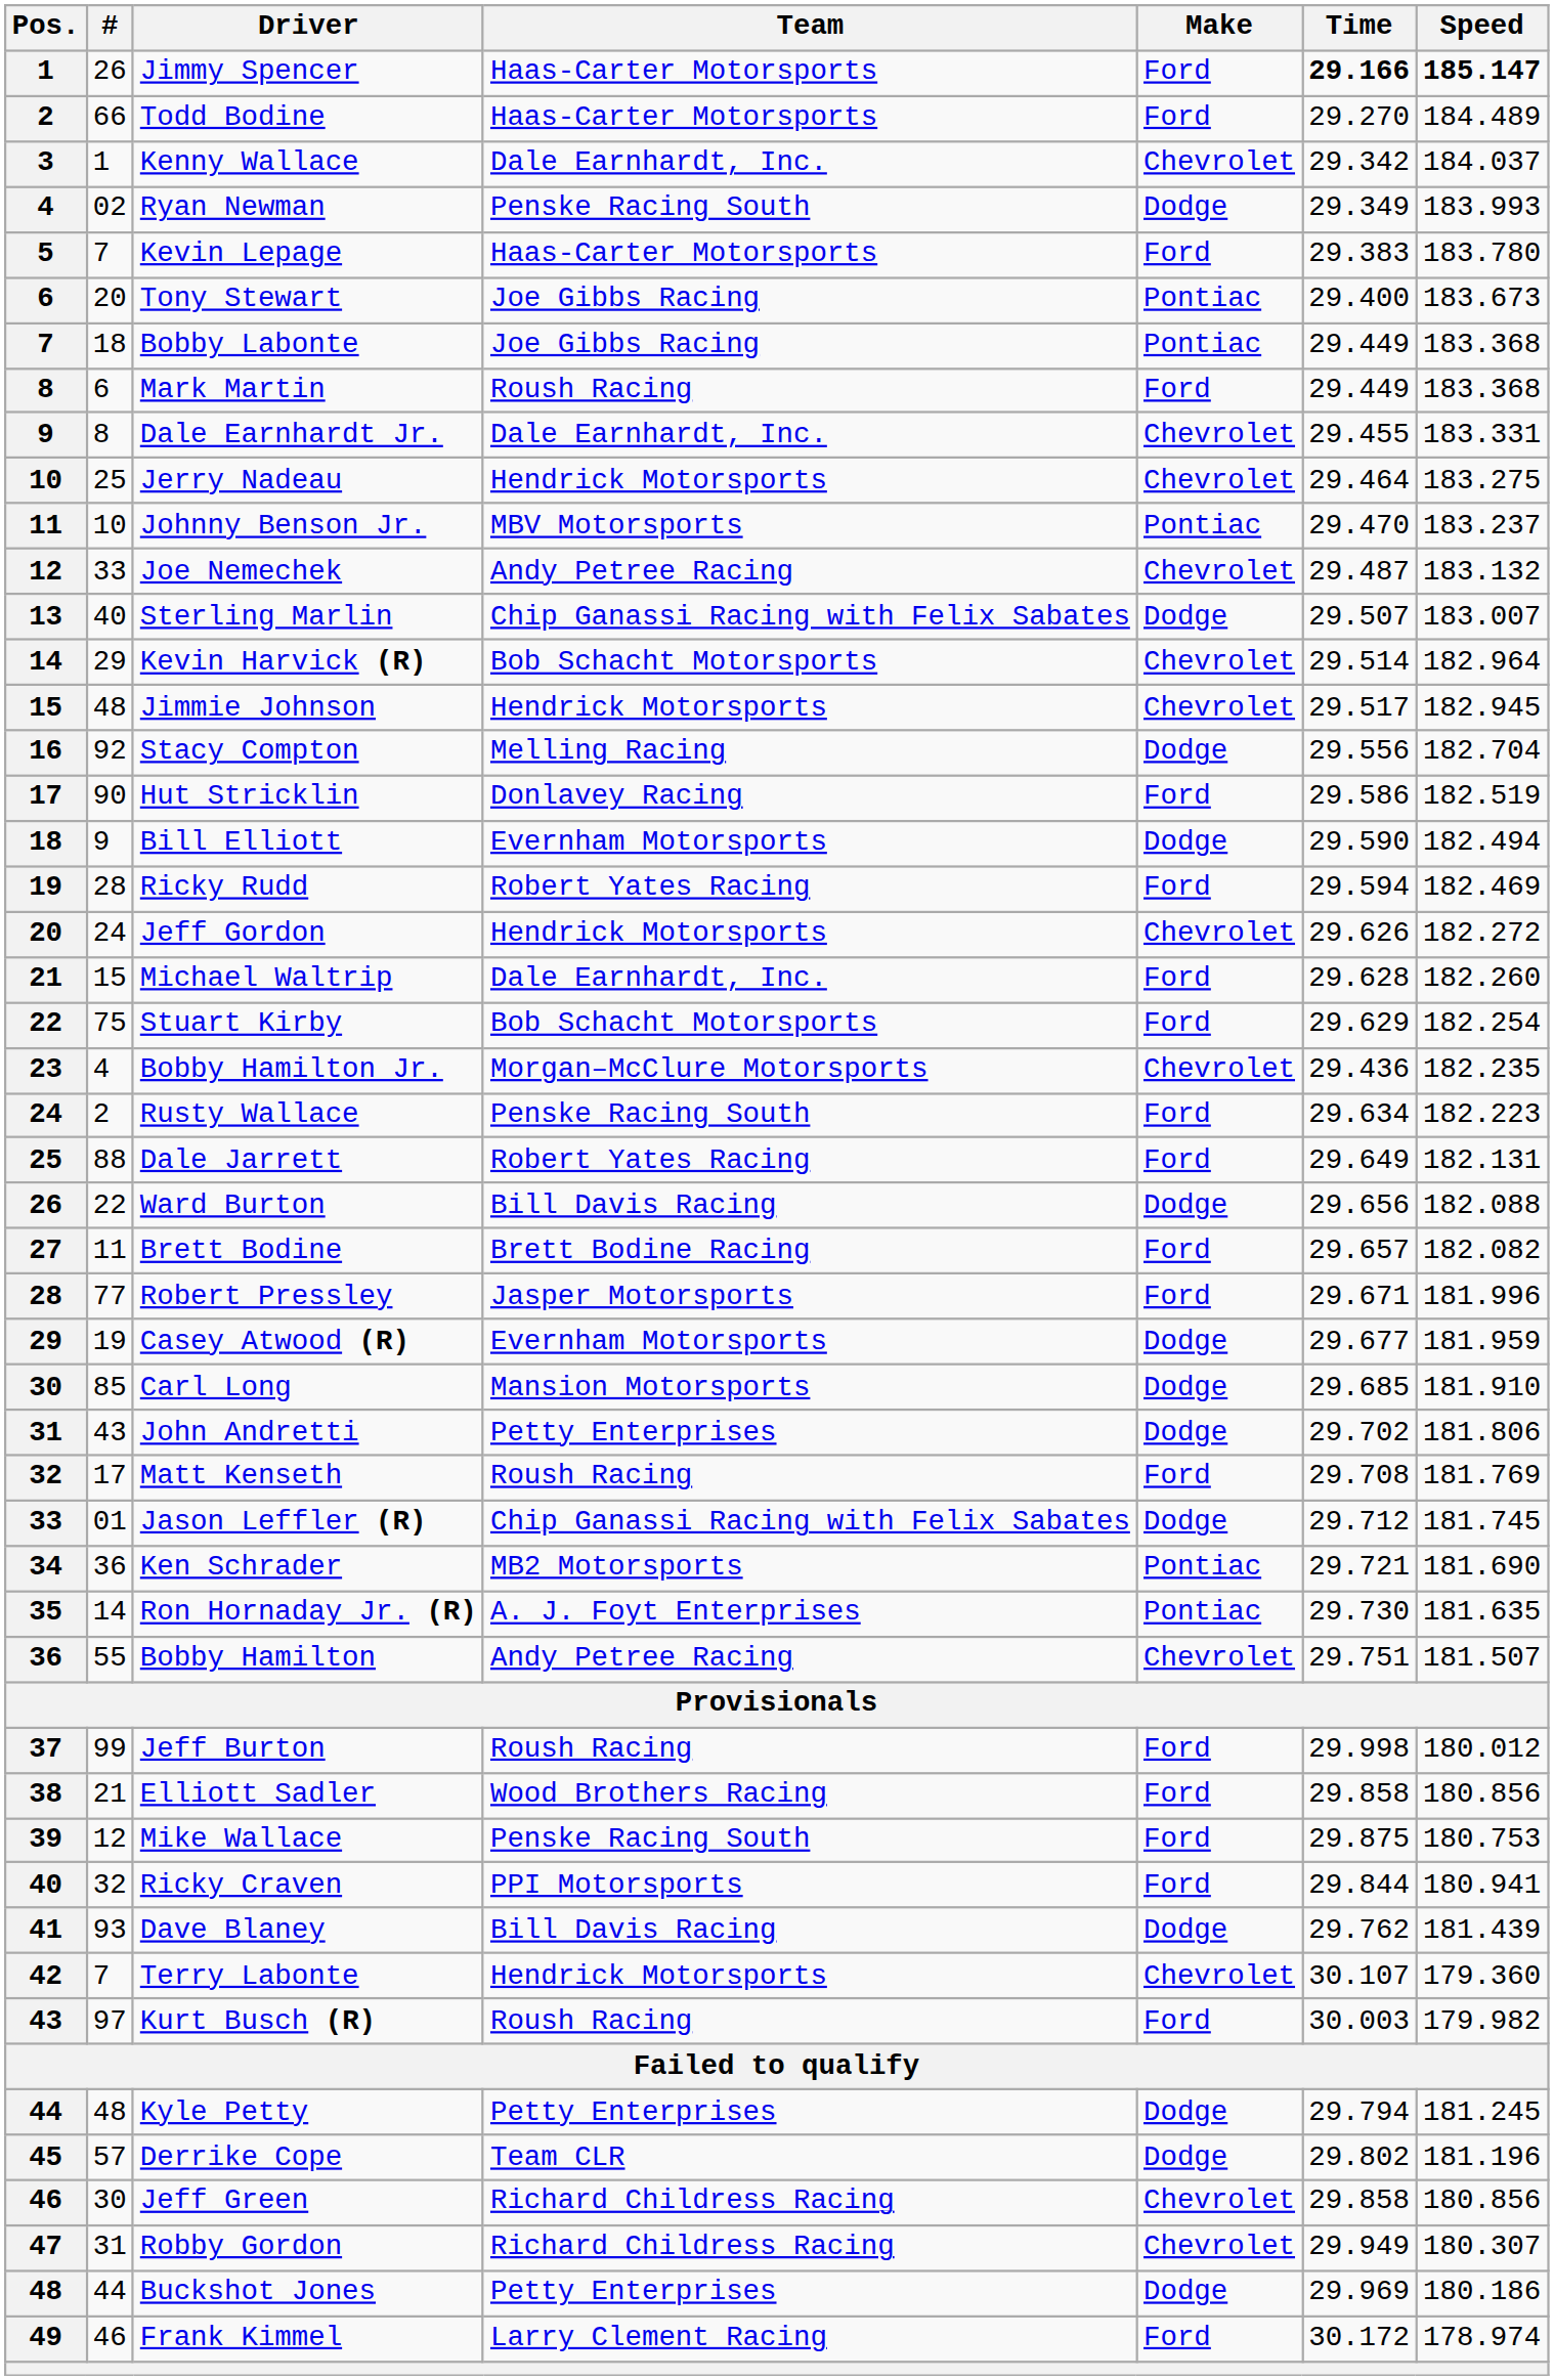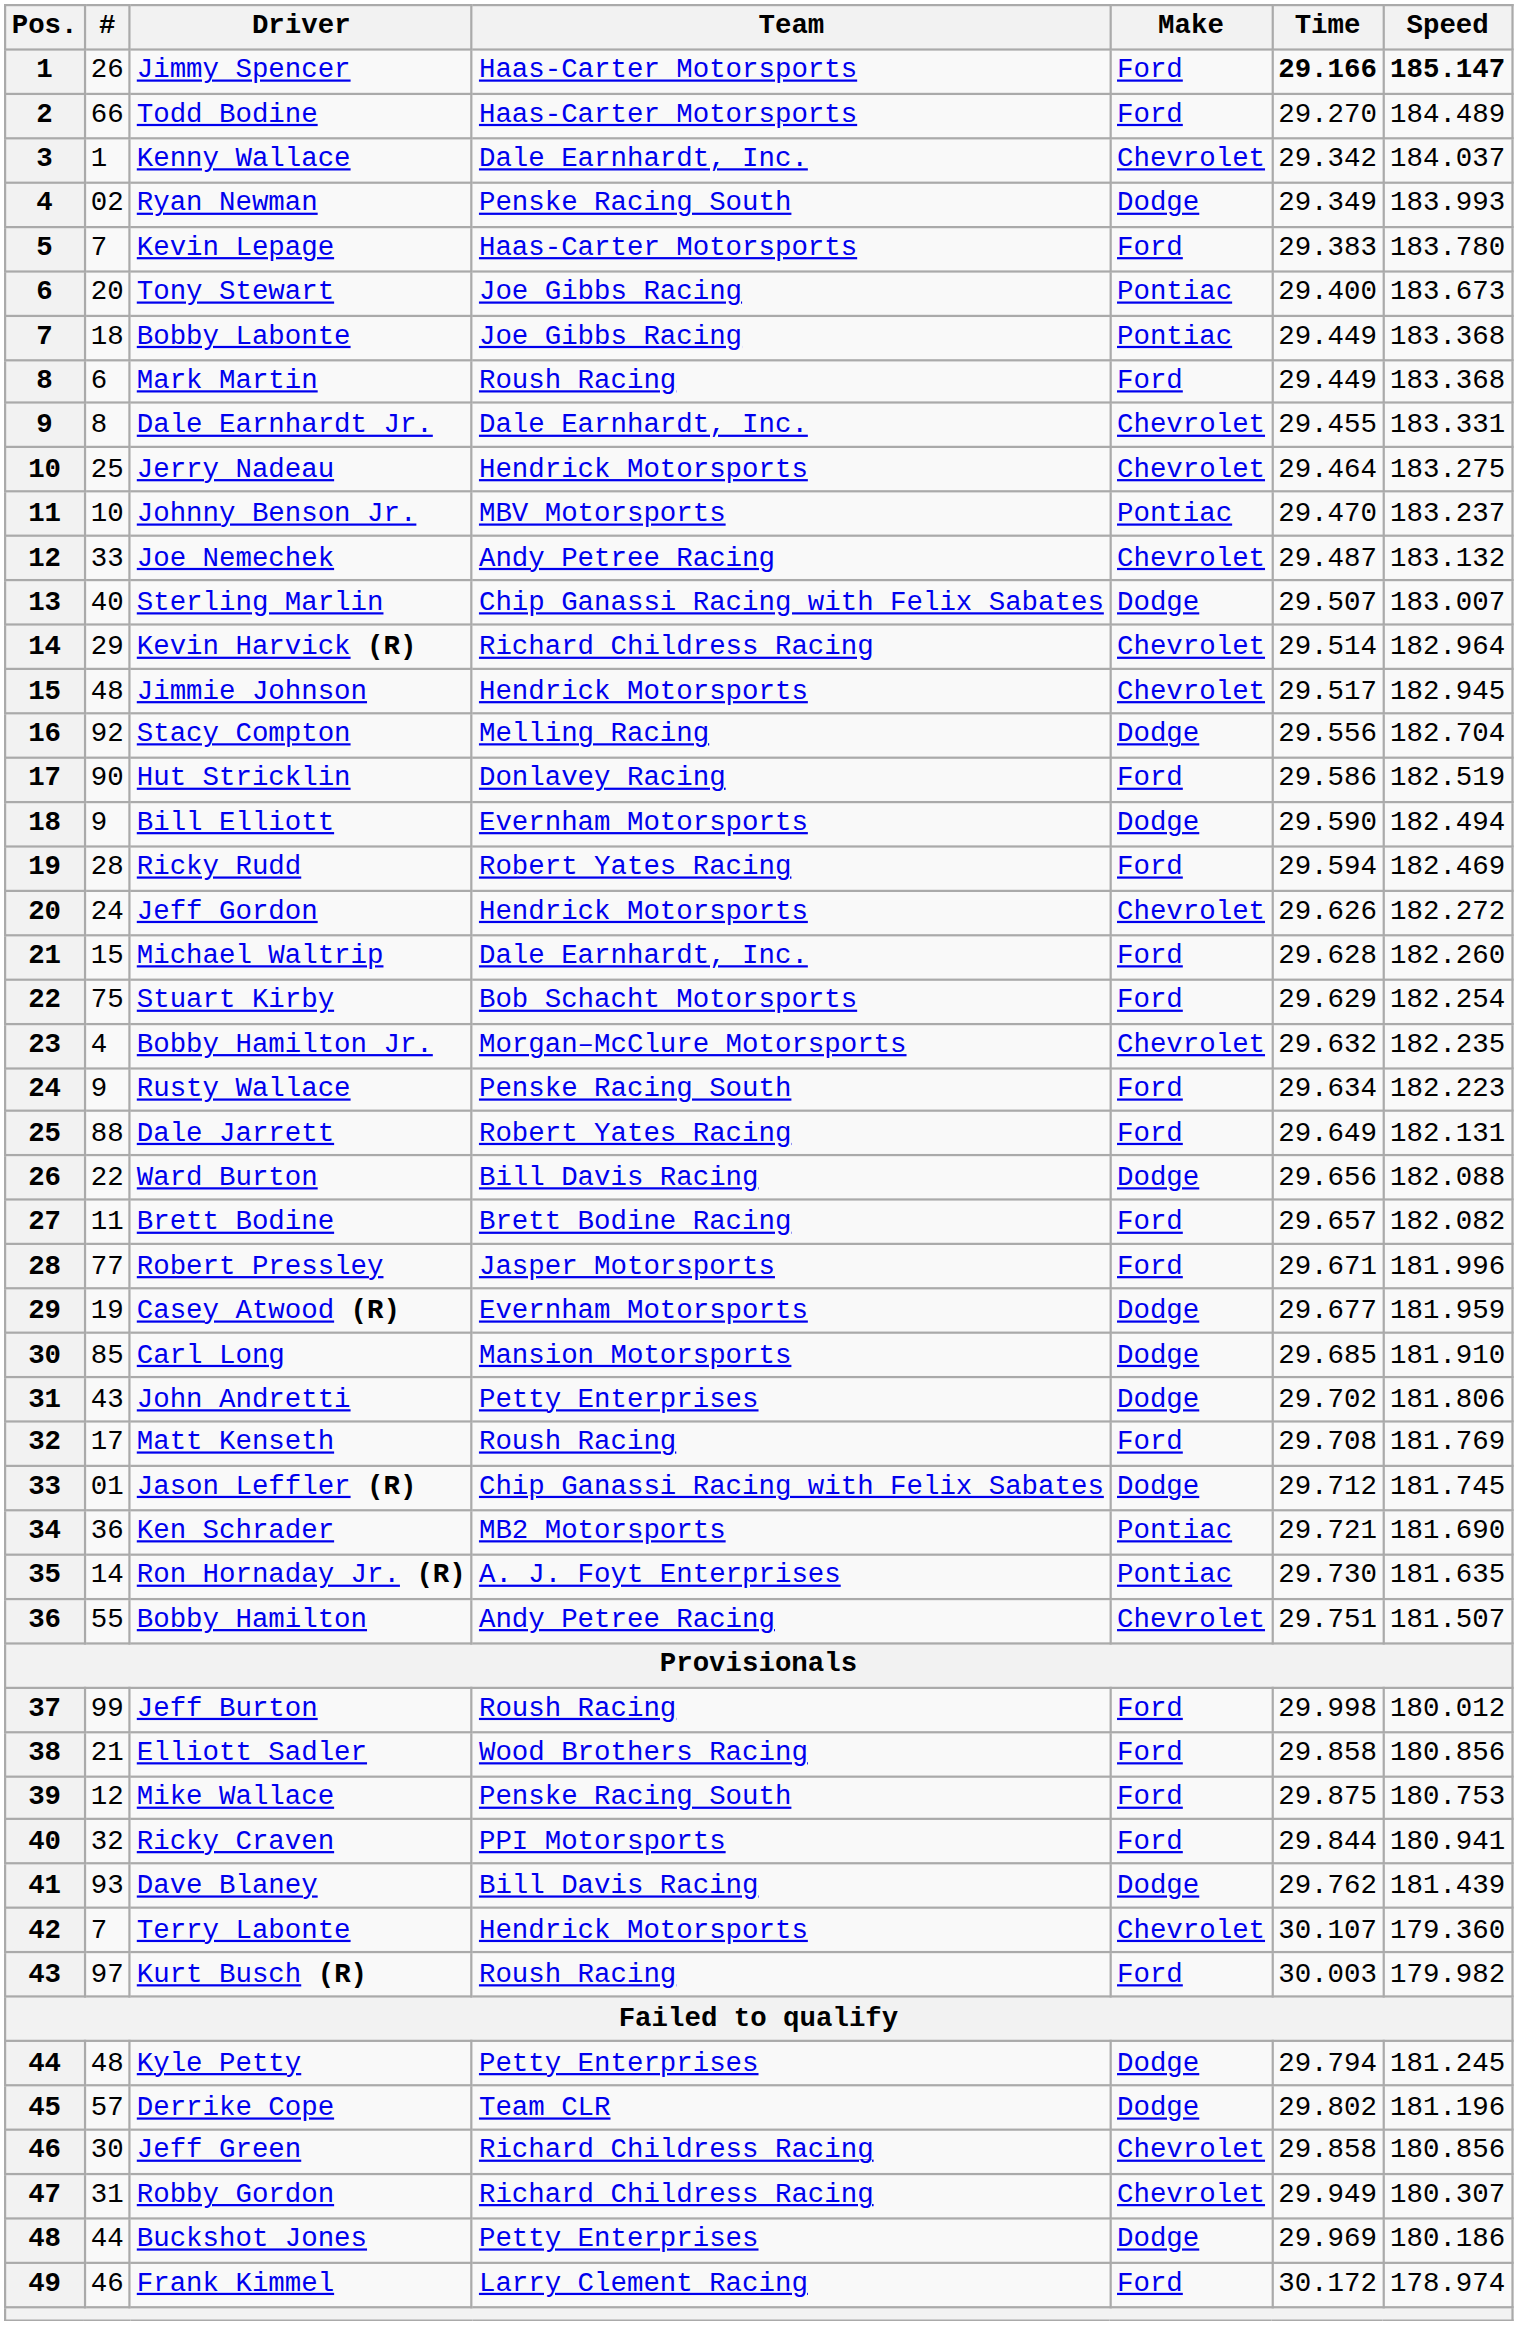Kevin Harvick (R) | Team: Bob Schacht Motorsports -> Richard Childress Racing
Bobby Hamilton Jr. | Time: 29.436 -> 29.632
Rusty Wallace | #: 2 -> 9
